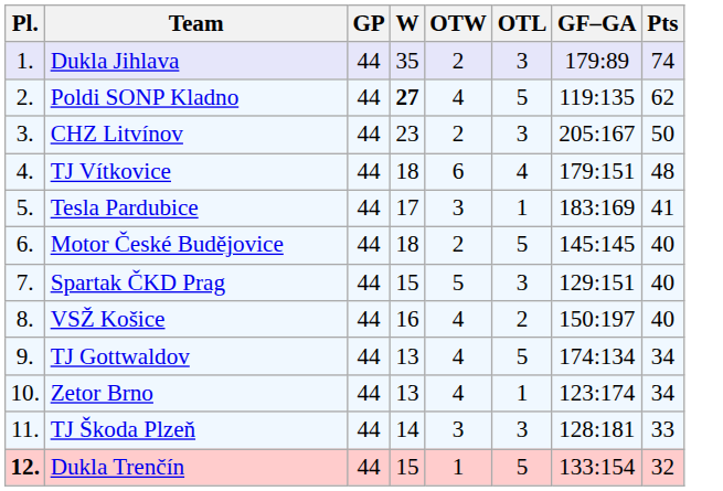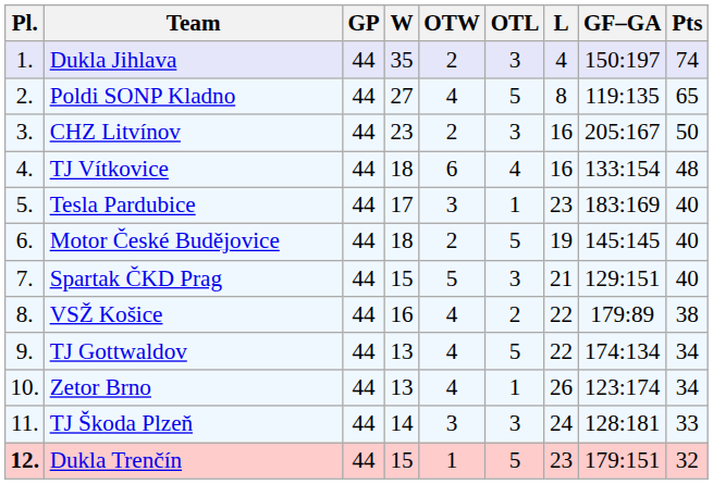+ column: L | 4 | 8 | 16 | 16 | 23 | 19 | 21 | 22 | 22 | 26 | 24 | 23
Dukla Jihlava | GF–GA: 179:89 -> 150:197
Poldi SONP Kladno | W: bold -> normal
Poldi SONP Kladno | Pts: 62 -> 65
TJ Vítkovice | GF–GA: 179:151 -> 133:154
Tesla Pardubice | Pts: 41 -> 40
VSŽ Košice | GF–GA: 150:197 -> 179:89
VSŽ Košice | Pts: 40 -> 38
Dukla Trenčín | GF–GA: 133:154 -> 179:151
